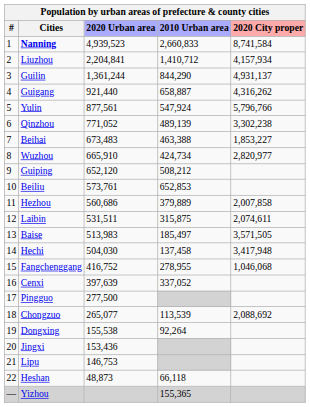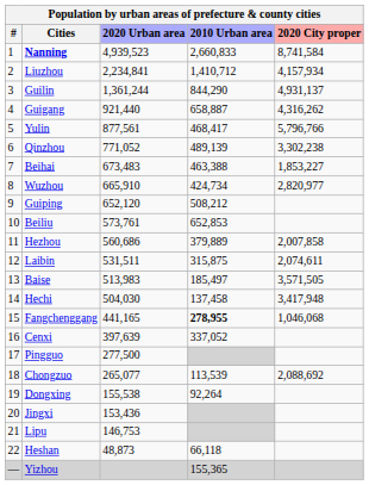Liuzhou | 2020 Urban area: 2,204,841 -> 2,234,841
Yulin | 2010 Urban area: 547,924 -> 468,417
Fangchenggang | 2020 Urban area: 416,752 -> 441,165
Fangchenggang | 2010 Urban area: normal -> bold
